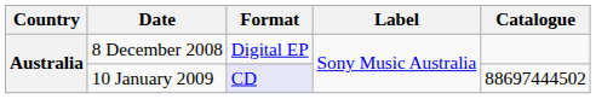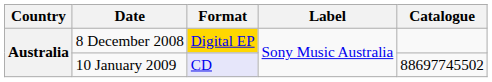8 December 2008 | Format: no background -> gold background
10 January 2009 | Catalogue: 88697444502 -> 88697745502
